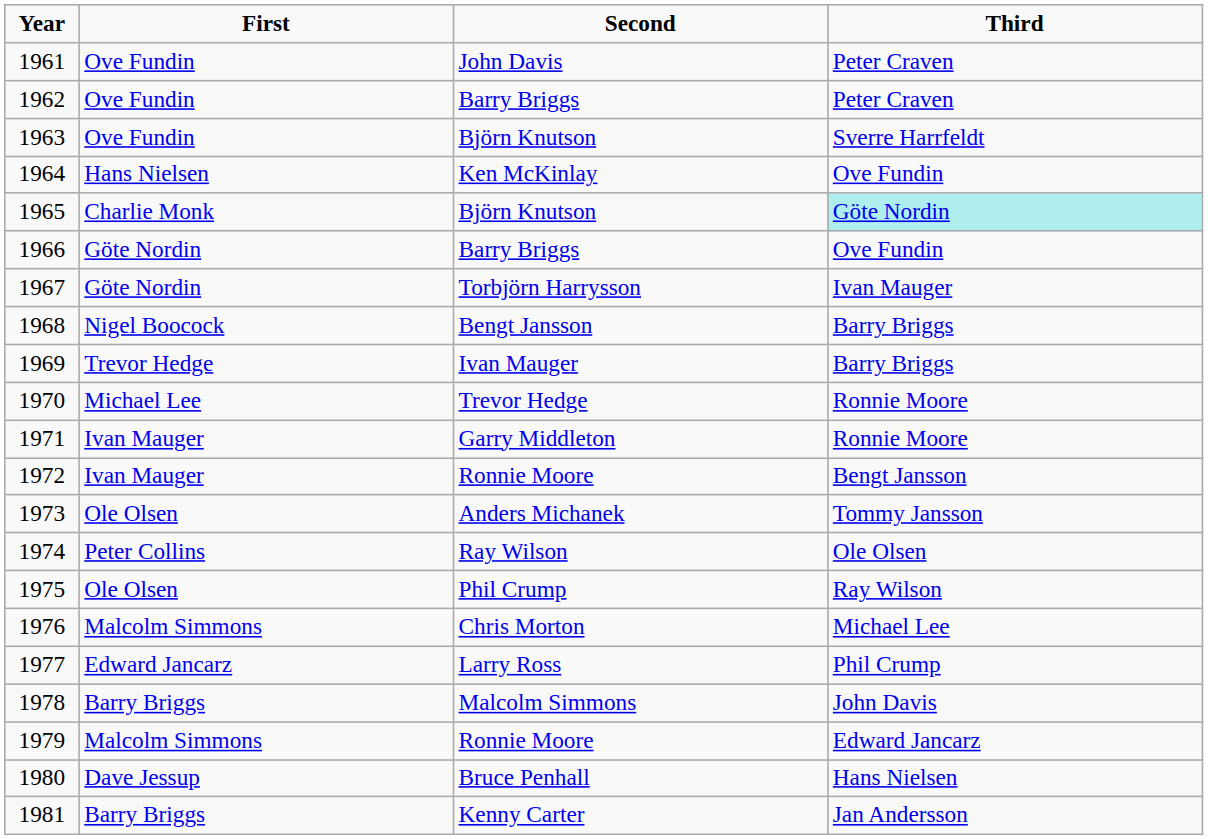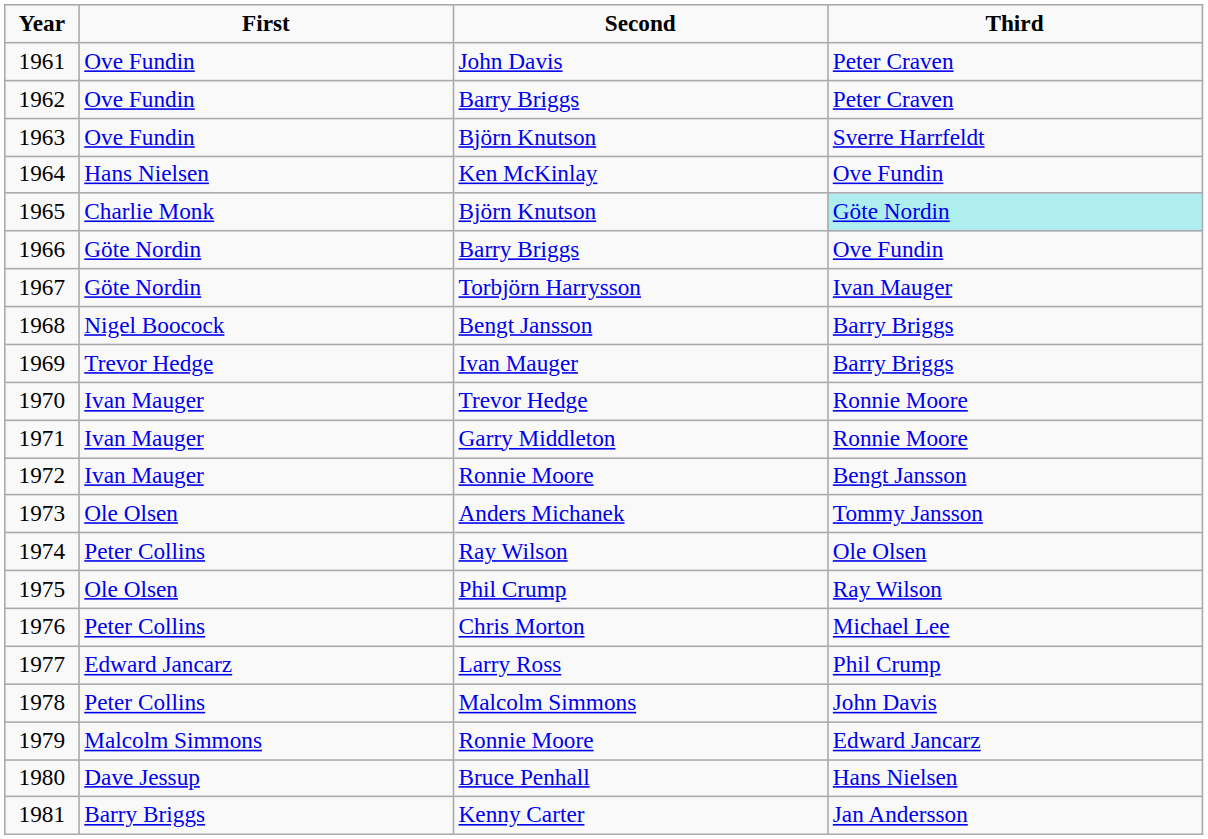1970 | First: Michael Lee -> Ivan Mauger
1976 | First: Malcolm Simmons -> Peter Collins
1978 | First: Barry Briggs -> Peter Collins
